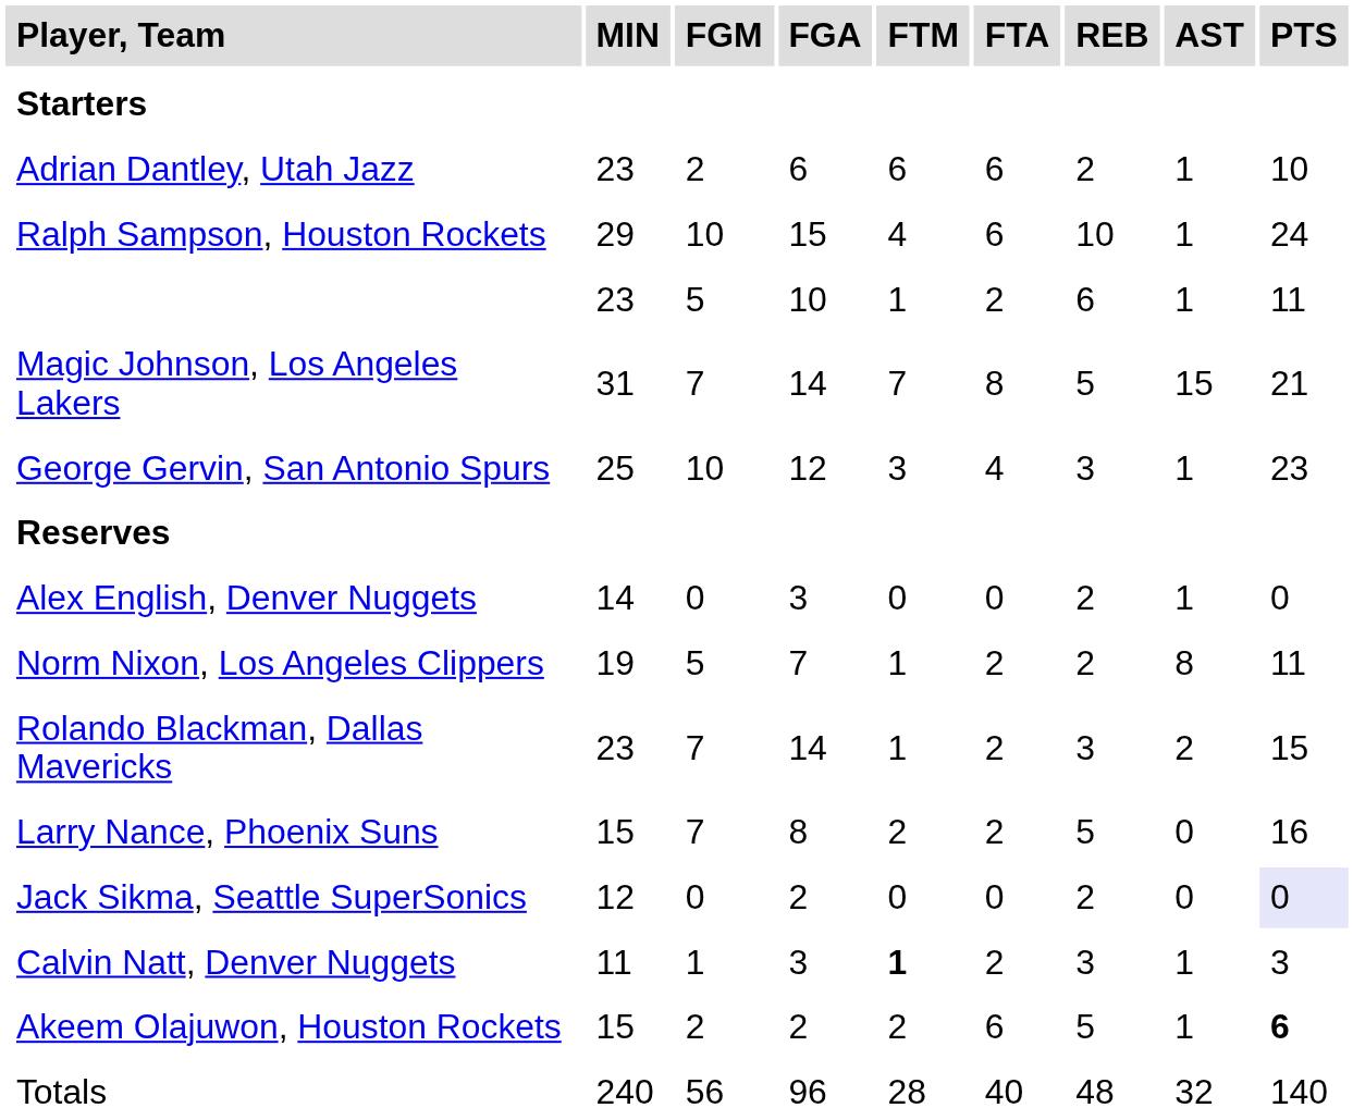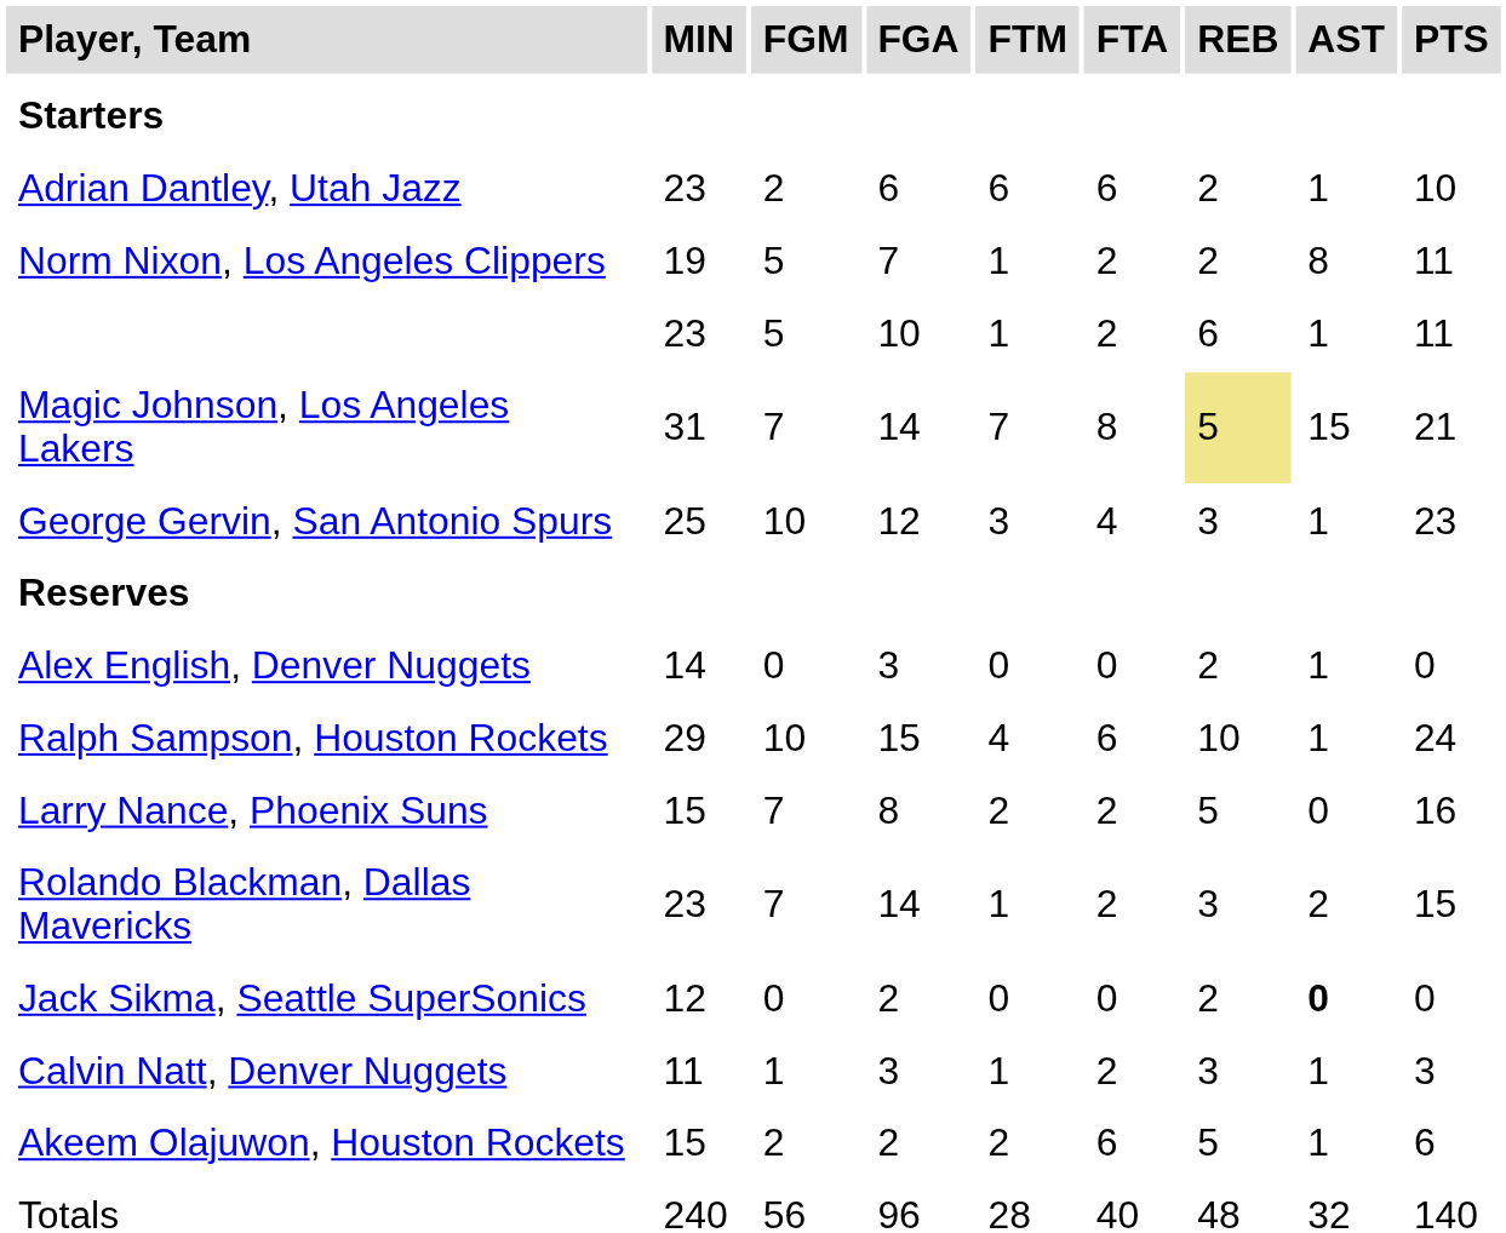rows swapped: Ralph Sampson, Houston Rockets <-> Norm Nixon, Los Angeles Clippers
Magic Johnson, Los Angeles Lakers | REB: no background -> khaki background
rows swapped: Larry Nance, Phoenix Suns <-> Rolando Blackman, Dallas Mavericks
Jack Sikma, Seattle SuperSonics | AST: normal -> bold
Jack Sikma, Seattle SuperSonics | PTS: lavender background -> no background
Calvin Natt, Denver Nuggets | FTM: bold -> normal
Akeem Olajuwon, Houston Rockets | PTS: bold -> normal
